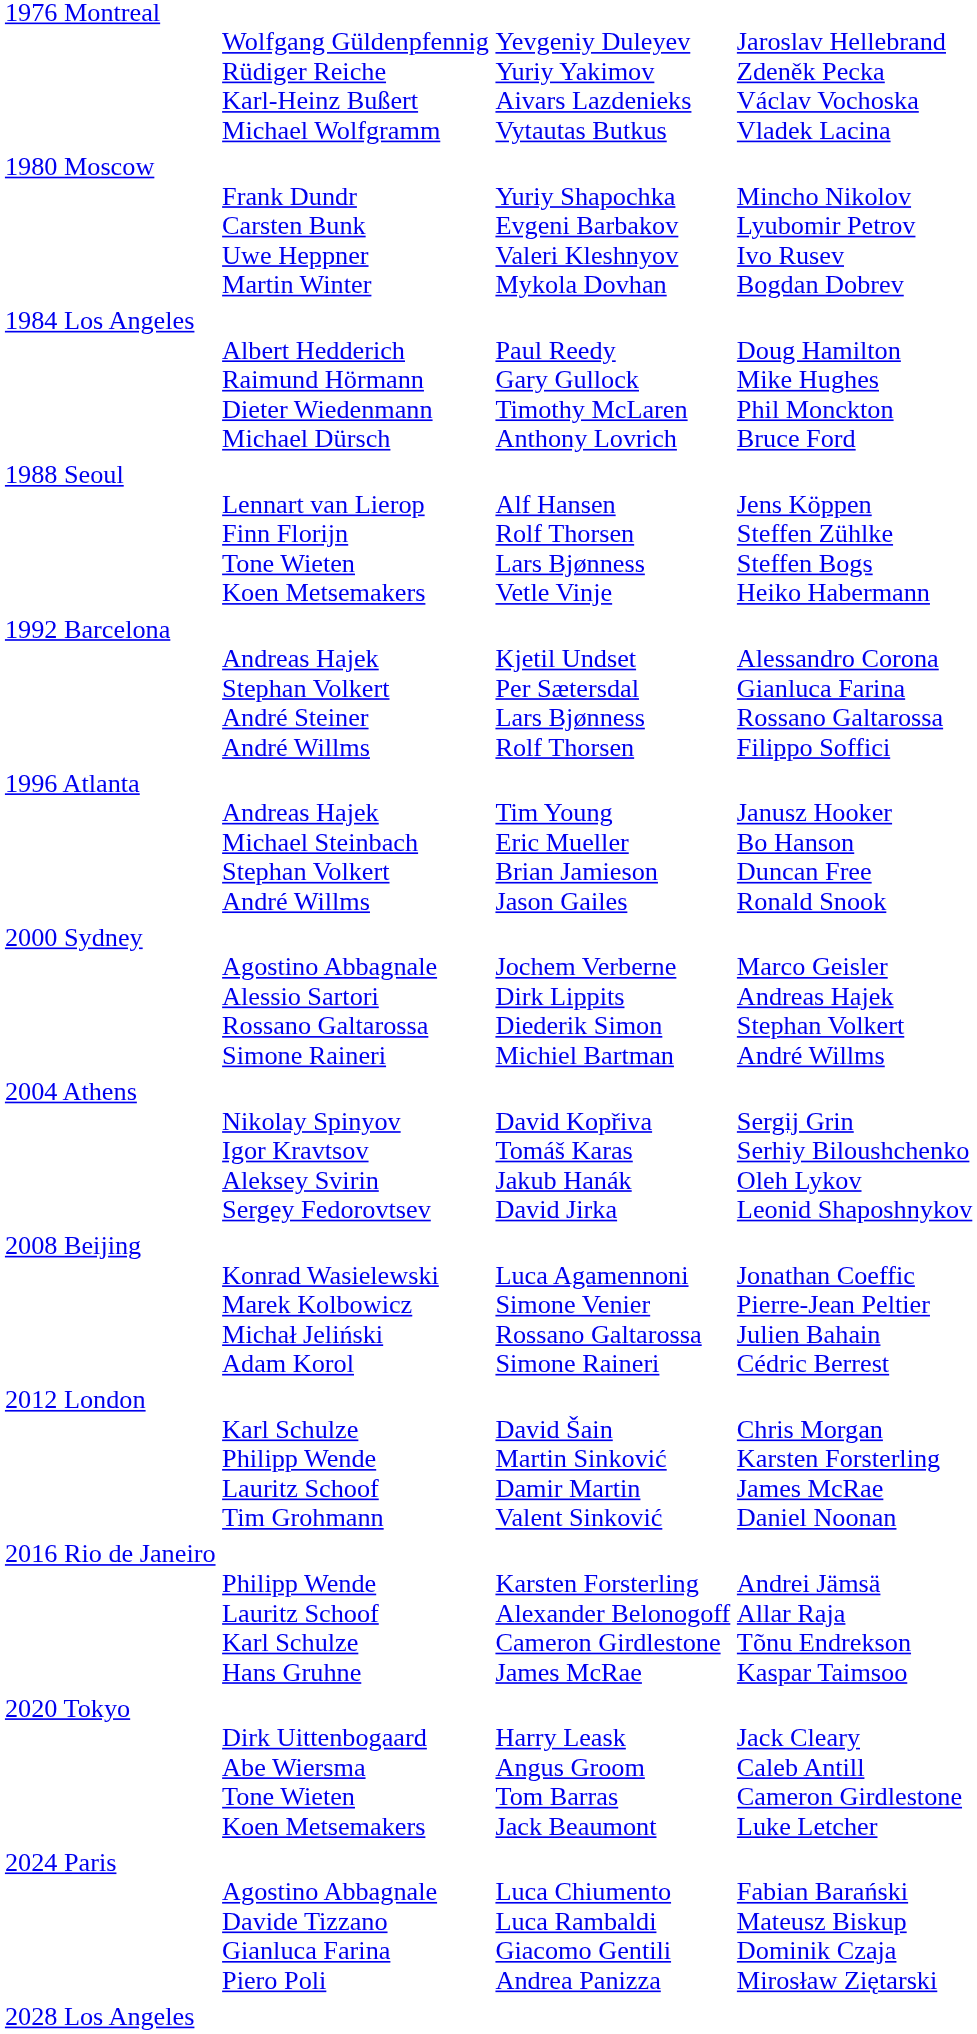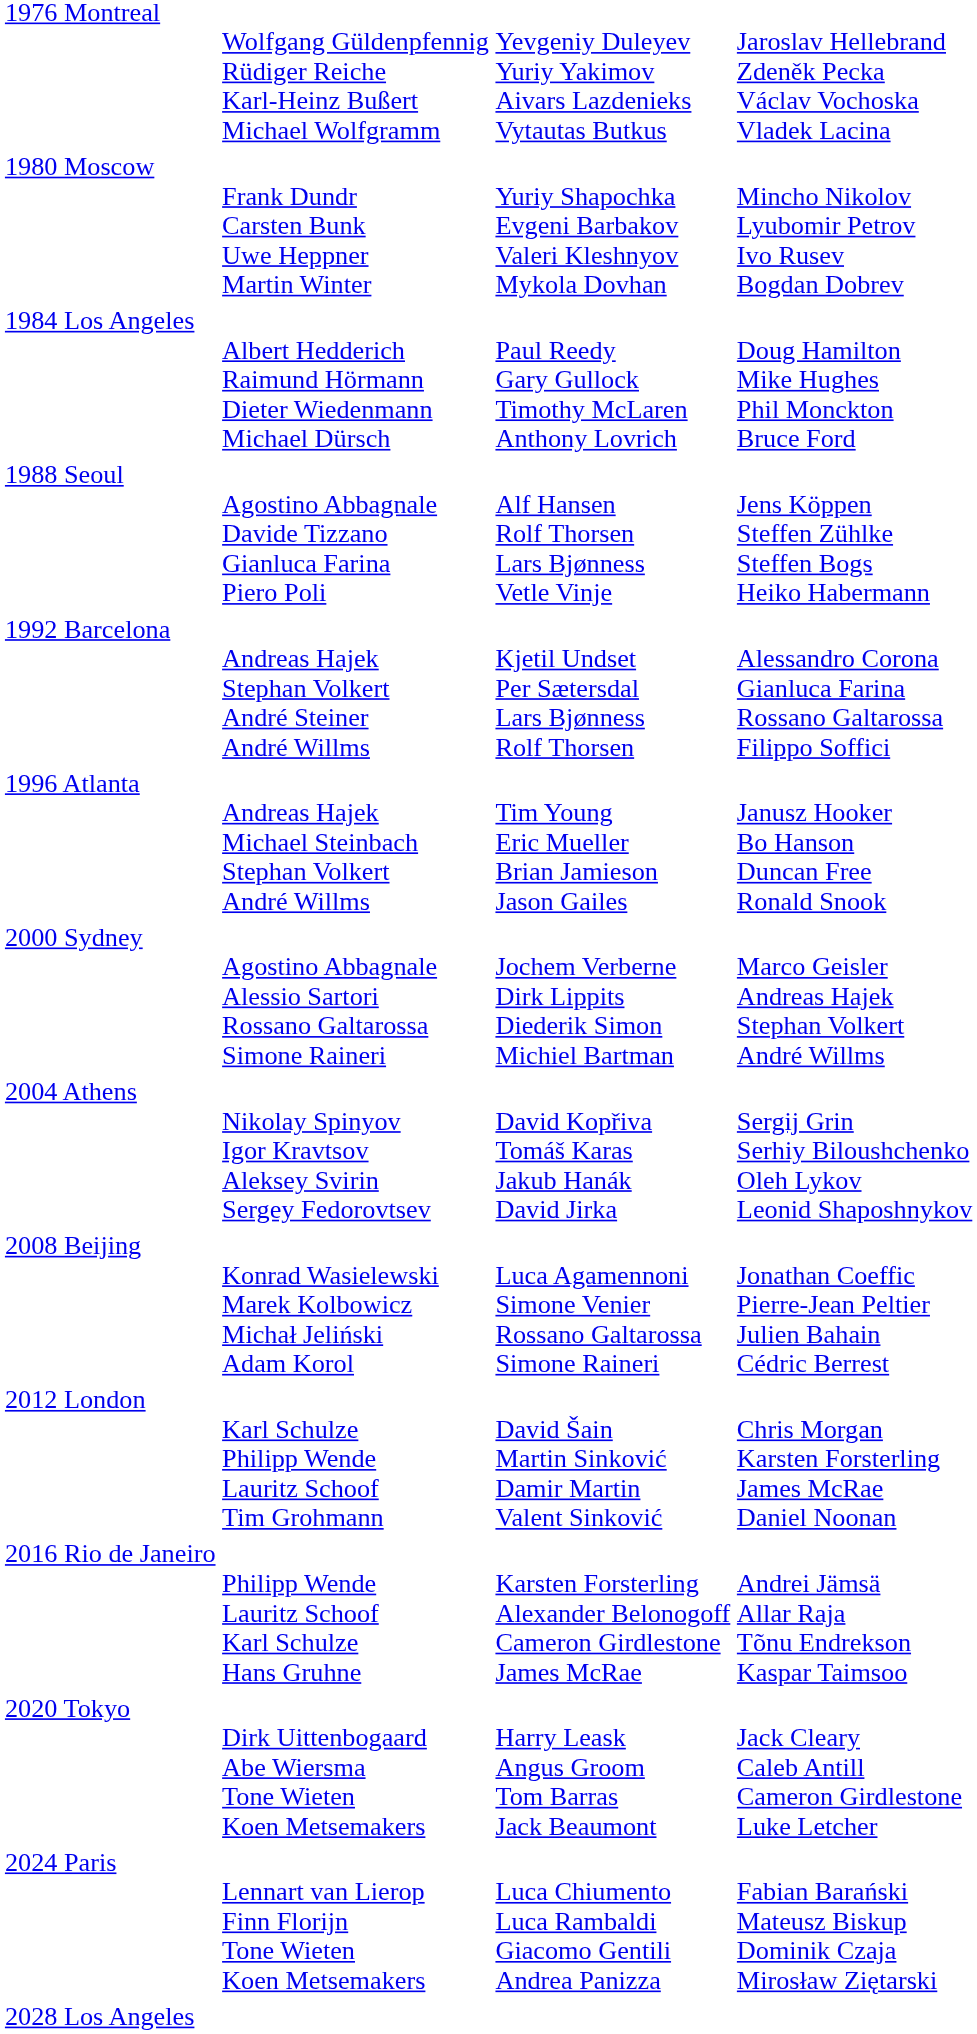1988 Seoul | column 2: Lennart van Lierop Finn Florijn Tone Wieten Koen Metsemakers -> Agostino Abbagnale Davide Tizzano Gianluca Farina Piero Poli
2024 Paris | column 2: Agostino Abbagnale Davide Tizzano Gianluca Farina Piero Poli -> Lennart van Lierop Finn Florijn Tone Wieten Koen Metsemakers
